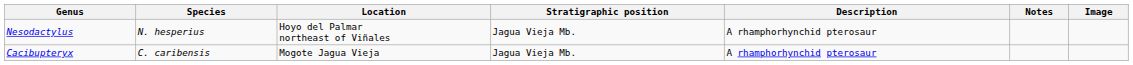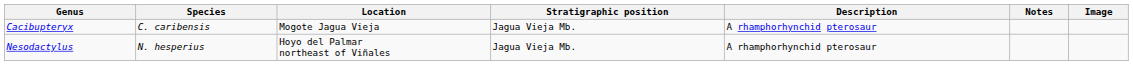rows swapped: Cacibupteryx <-> Nesodactylus
